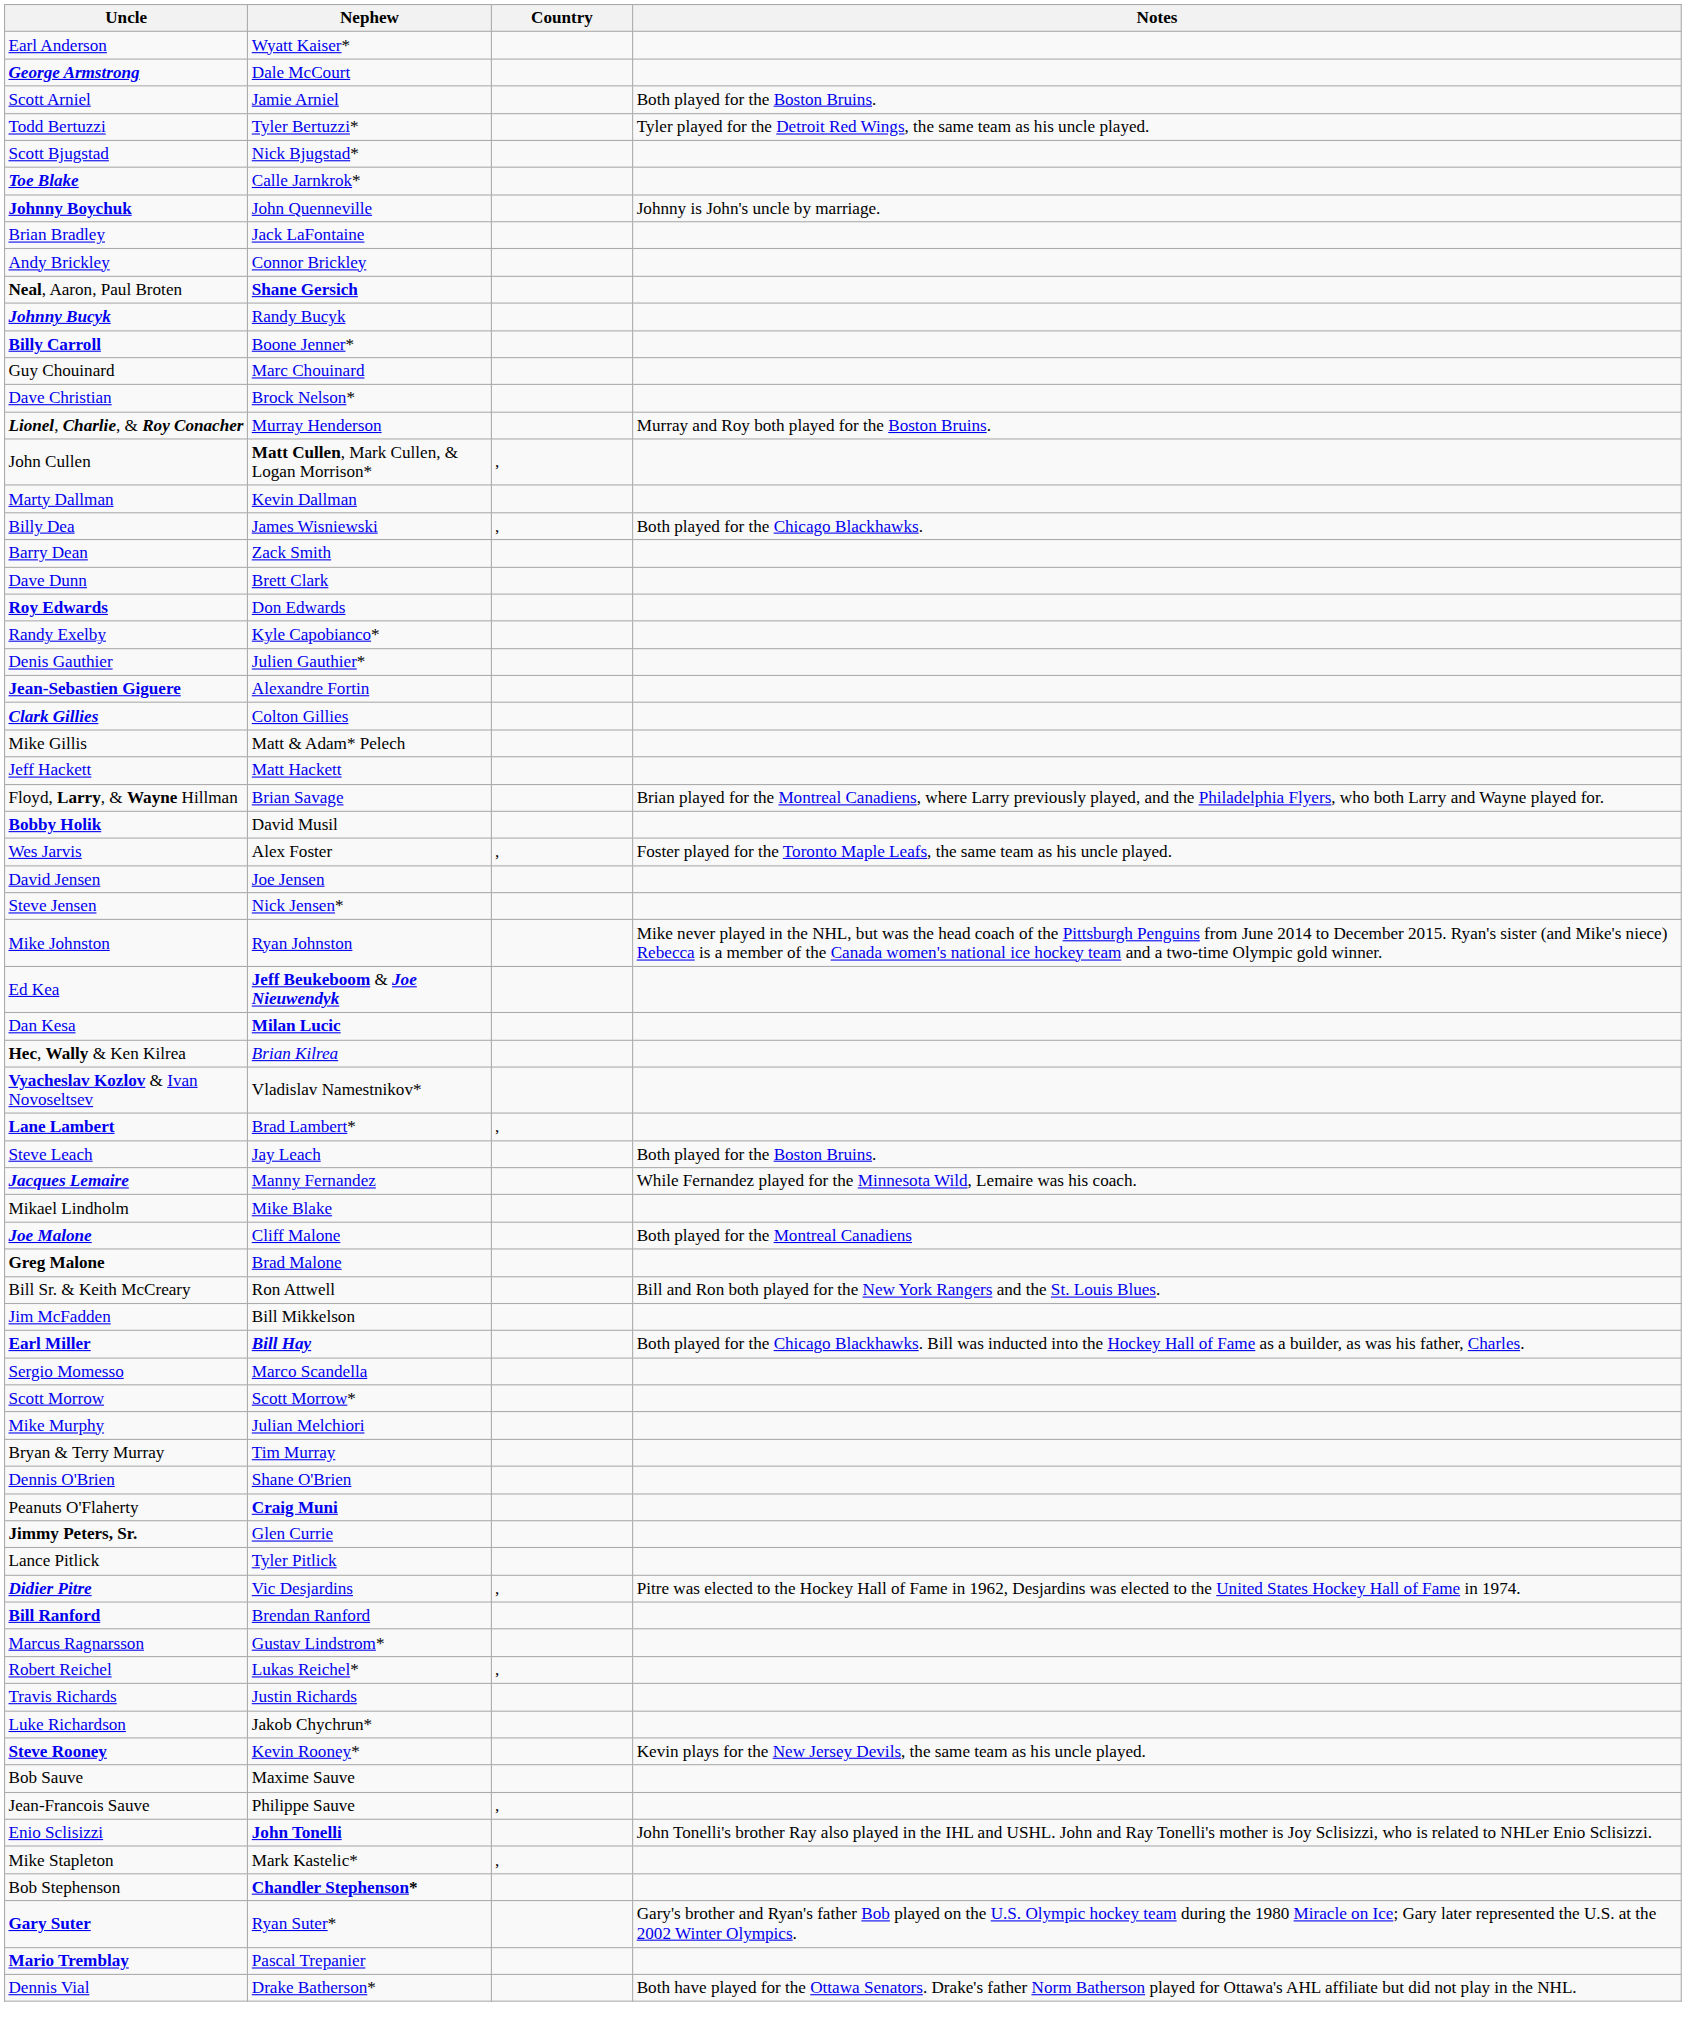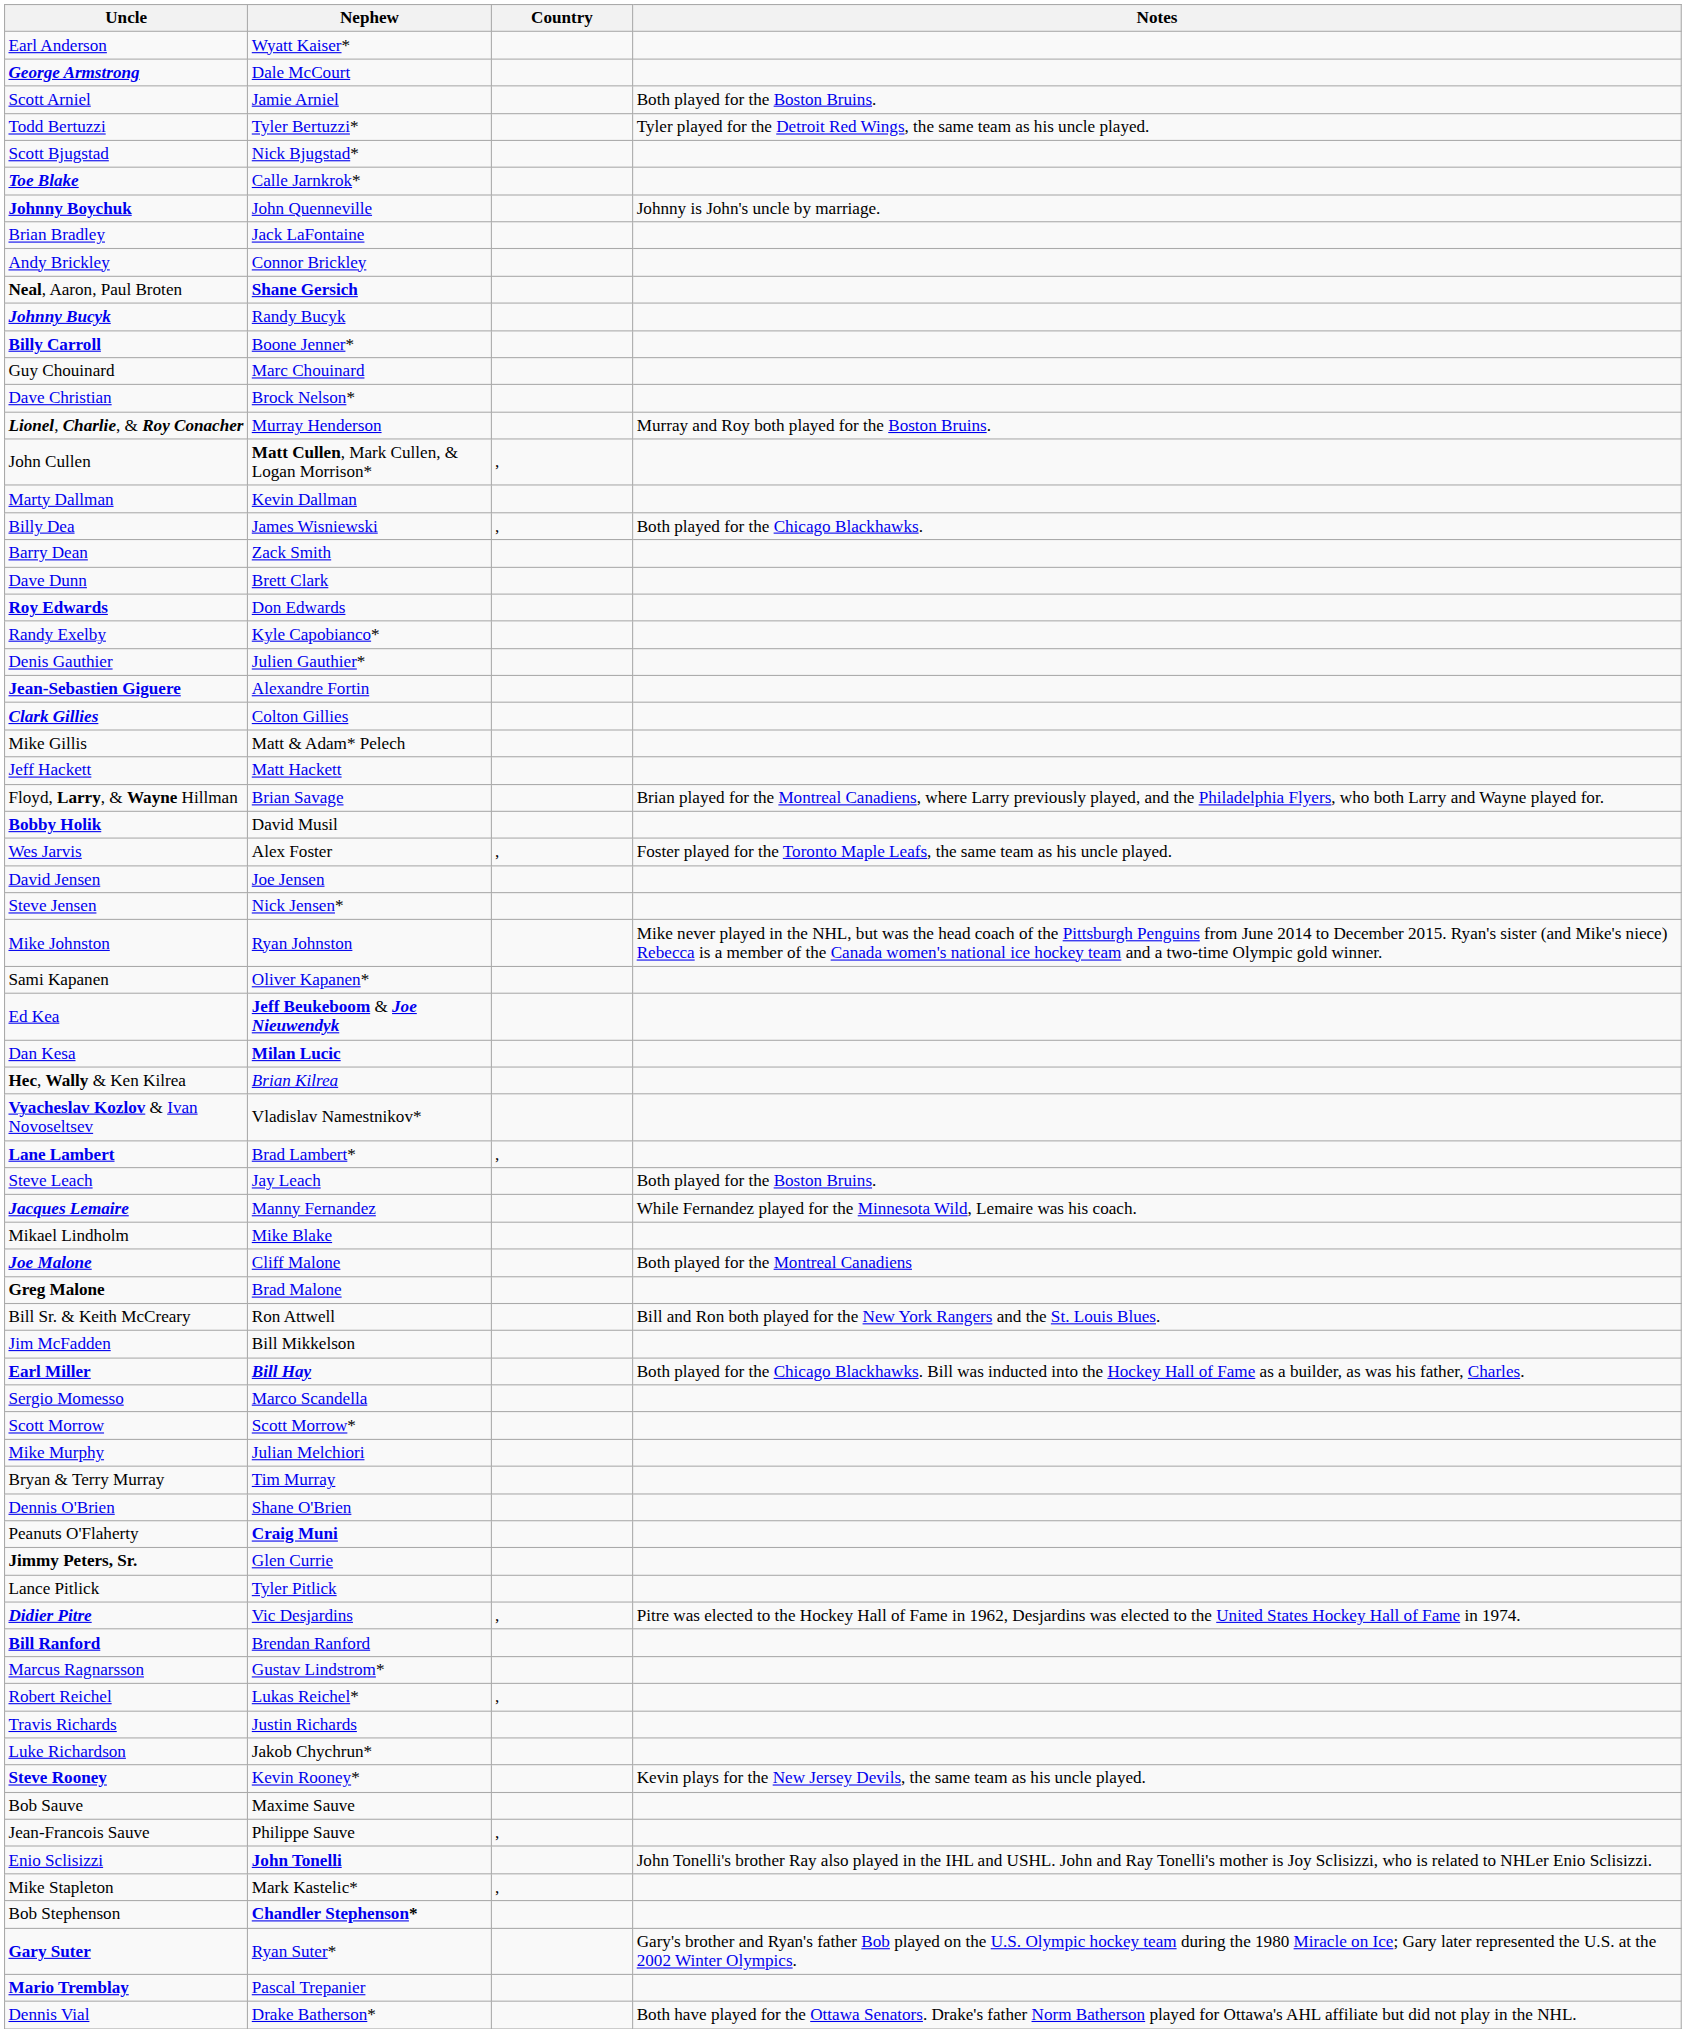+ row: Sami Kapanen | Oliver Kapanen*
